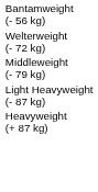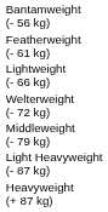+ row: Featherweight (- 61 kg)
+ row: Lightweight (- 66 kg)
